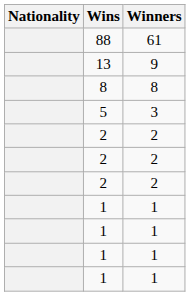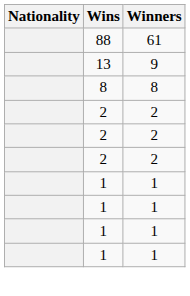- row: 5 | 3
